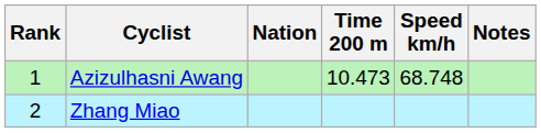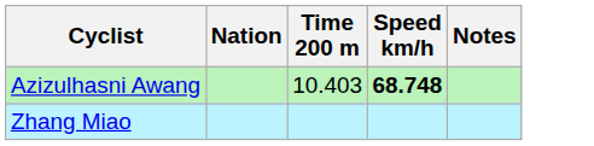- column: Rank | 1 | 2
Azizulhasni Awang | Time 200 m: 10.473 -> 10.403
Azizulhasni Awang | Speed km/h: normal -> bold
